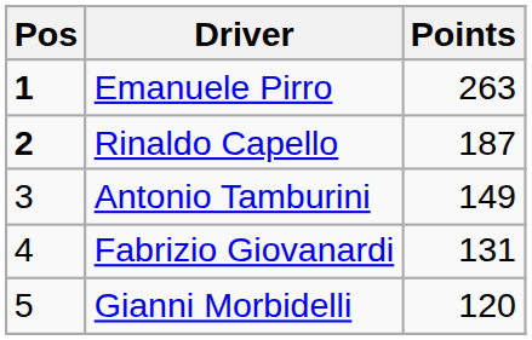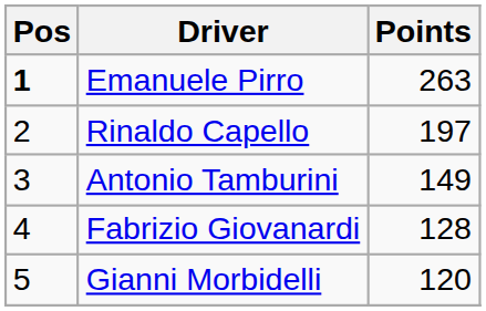Rinaldo Capello | Pos: bold -> normal
Rinaldo Capello | Points: 187 -> 197
Fabrizio Giovanardi | Points: 131 -> 128
